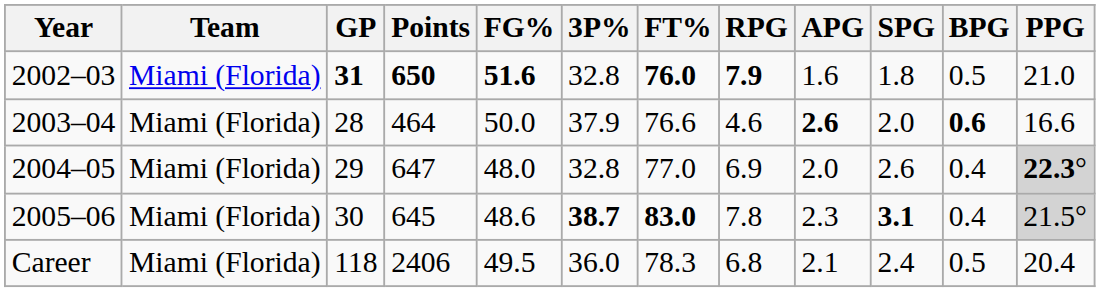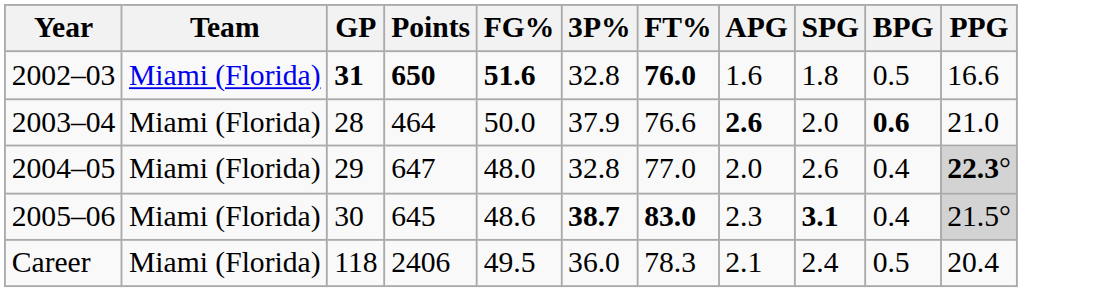- column: RPG | 7.9 | 4.6 | 6.9 | 7.8 | 6.8
2002–03 | PPG: 21.0 -> 16.6
2003–04 | PPG: 16.6 -> 21.0
